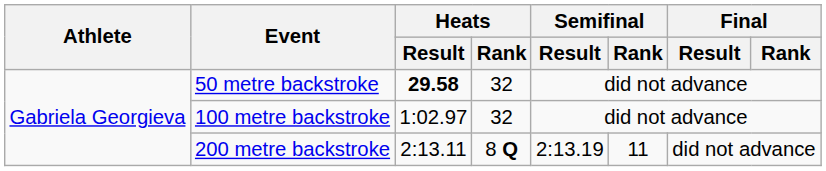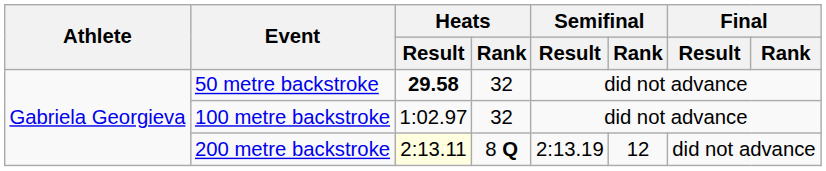200 metre backstroke | Heats / Result: no background -> lightyellow background
200 metre backstroke | Semifinal / Rank: 11 -> 12
